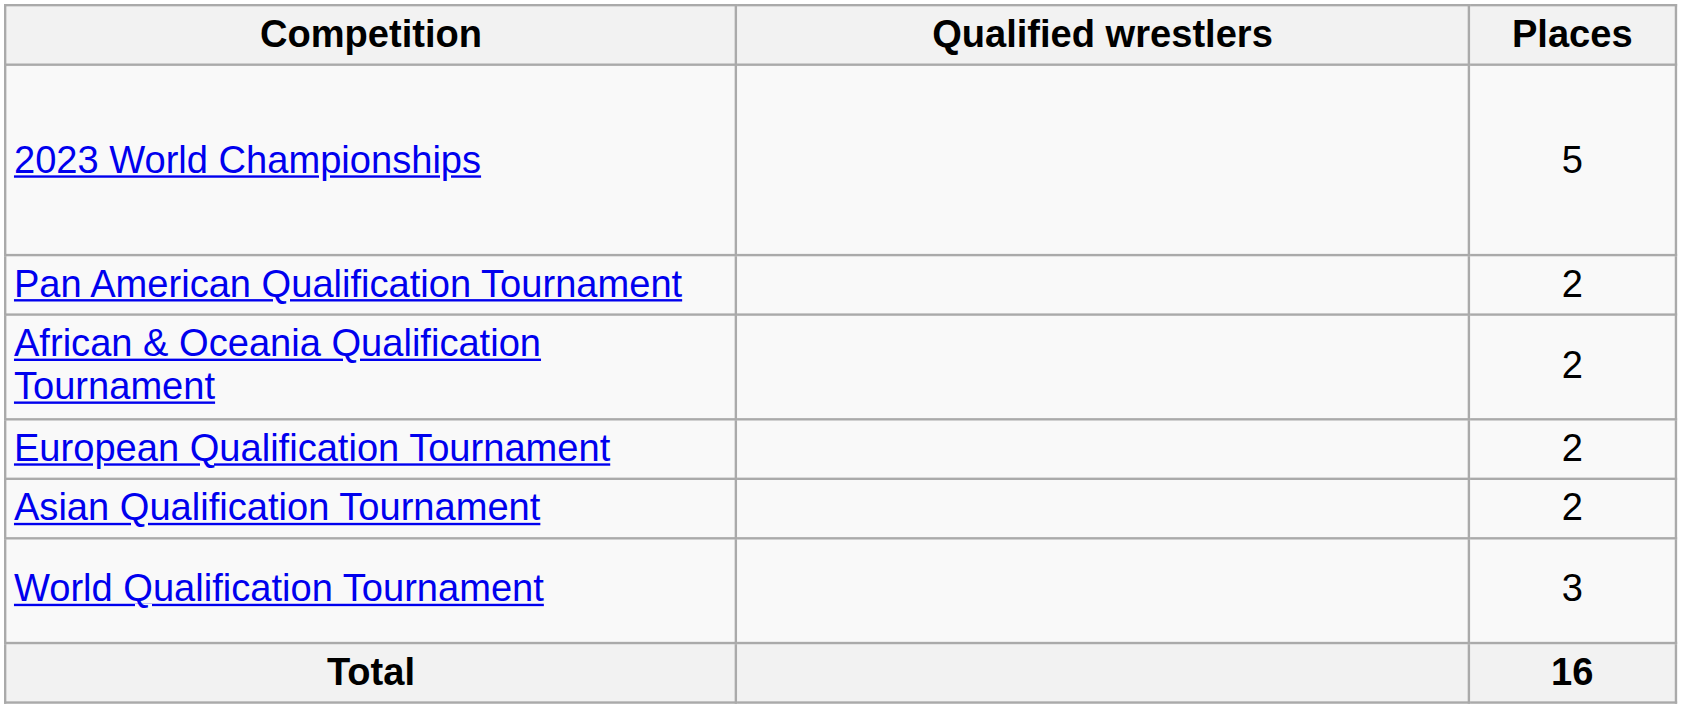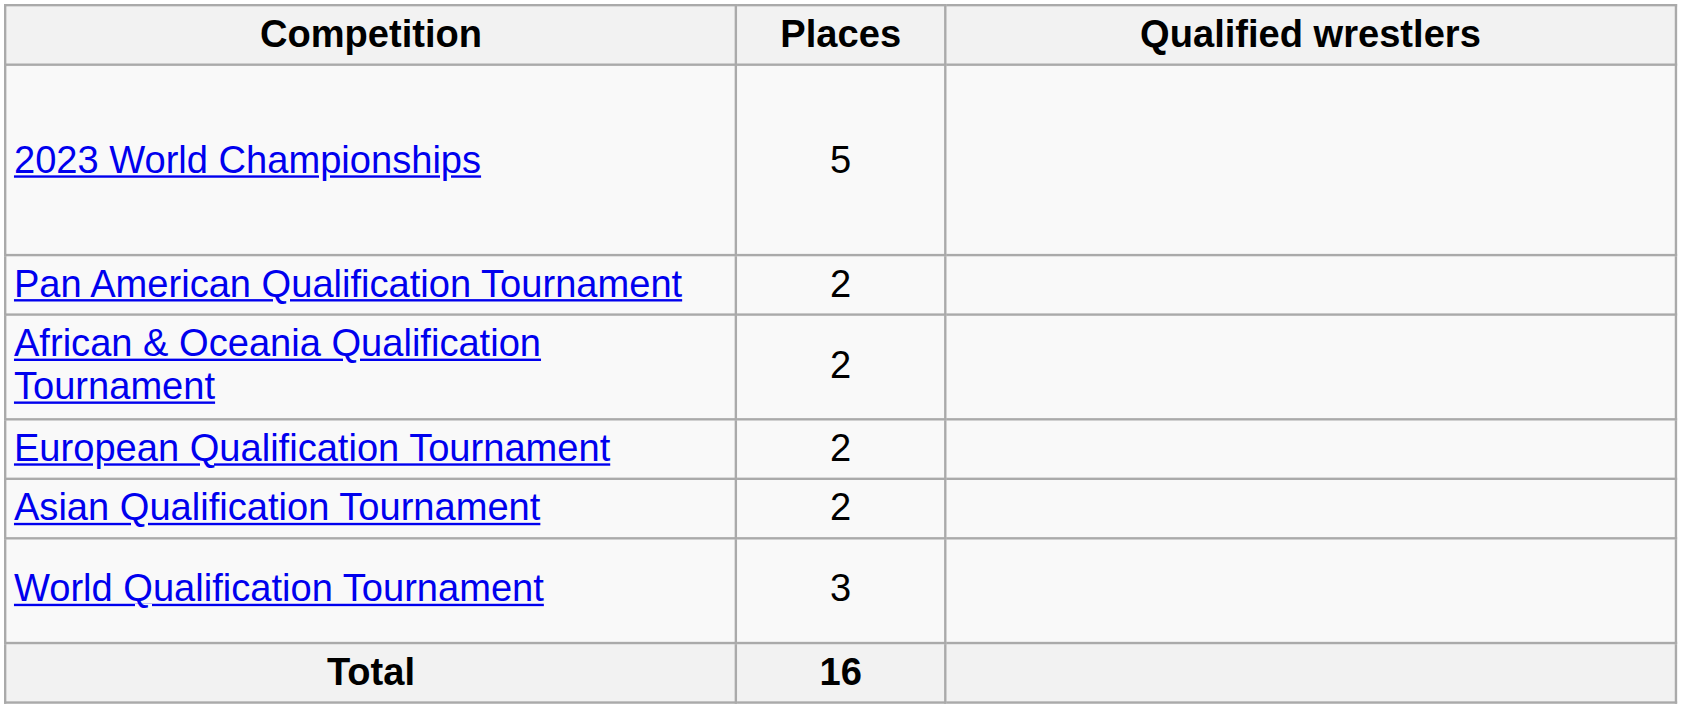columns swapped: Places <-> Qualified wrestlers
